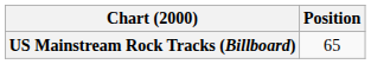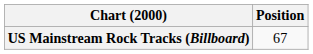US Mainstream Rock Tracks (Billboard) | Position: 65 -> 67
